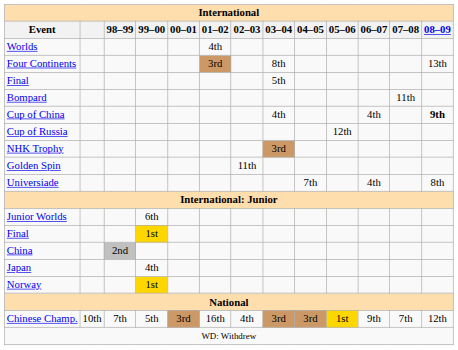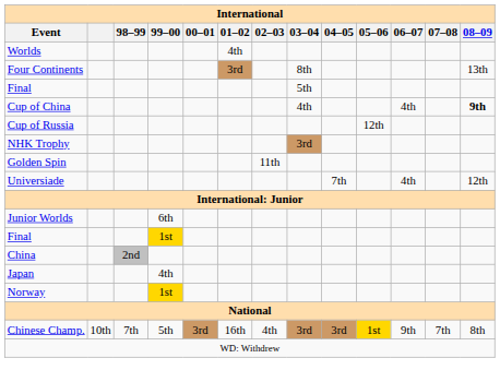- row: Bompard | 11th
Universiade | 08–09: 8th -> 12th
Chinese Champ. | 08–09: 12th -> 8th
